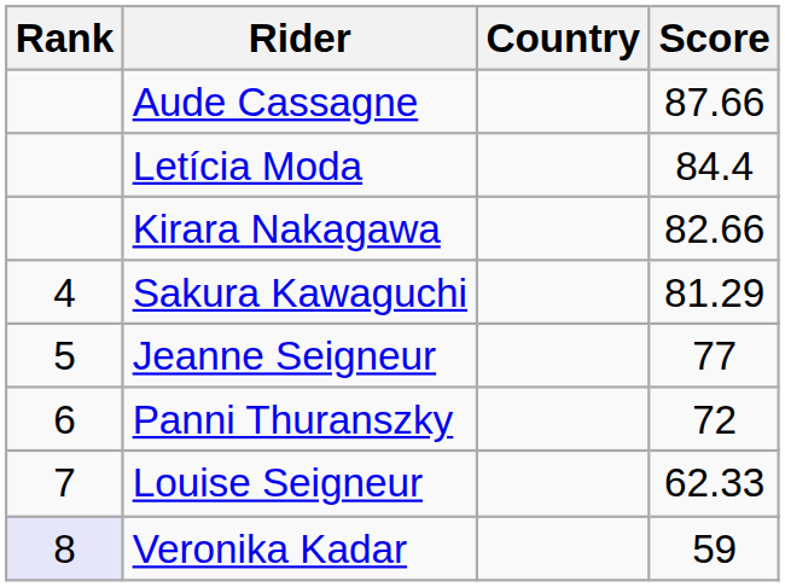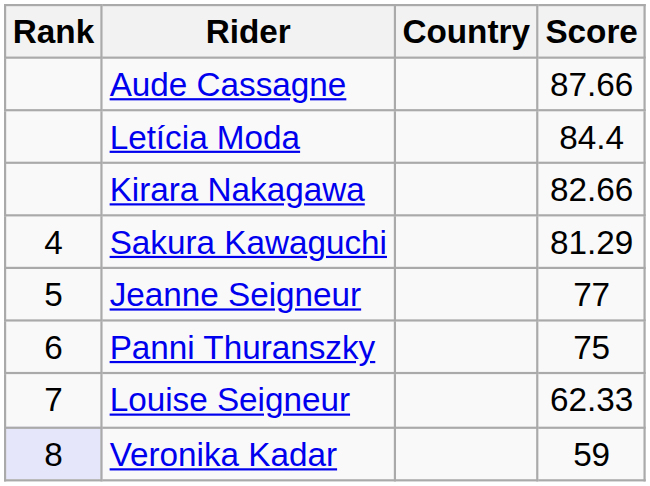Panni Thuranszky | Score: 72 -> 75
